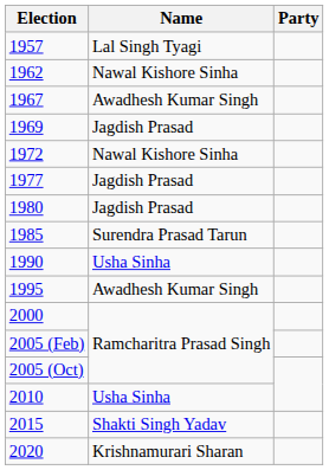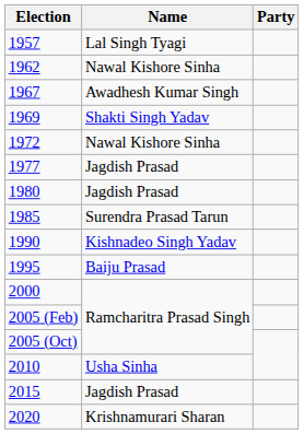1969 | Name: Jagdish Prasad -> Shakti Singh Yadav
1990 | Name: Usha Sinha -> Kishnadeo Singh Yadav
1995 | Name: Awadhesh Kumar Singh -> Baiju Prasad
2015 | Name: Shakti Singh Yadav -> Jagdish Prasad
